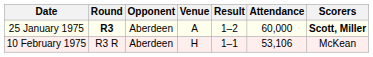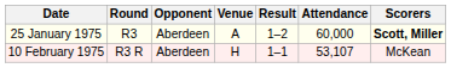25 January 1975 | Round: bold -> normal
10 February 1975 | Attendance: 53,106 -> 53,107
